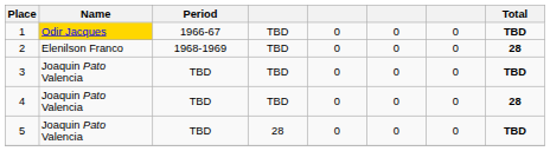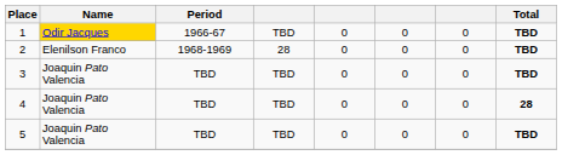2 | column 4: TBD -> 28
2 | Total: 28 -> TBD
5 | column 4: 28 -> TBD
